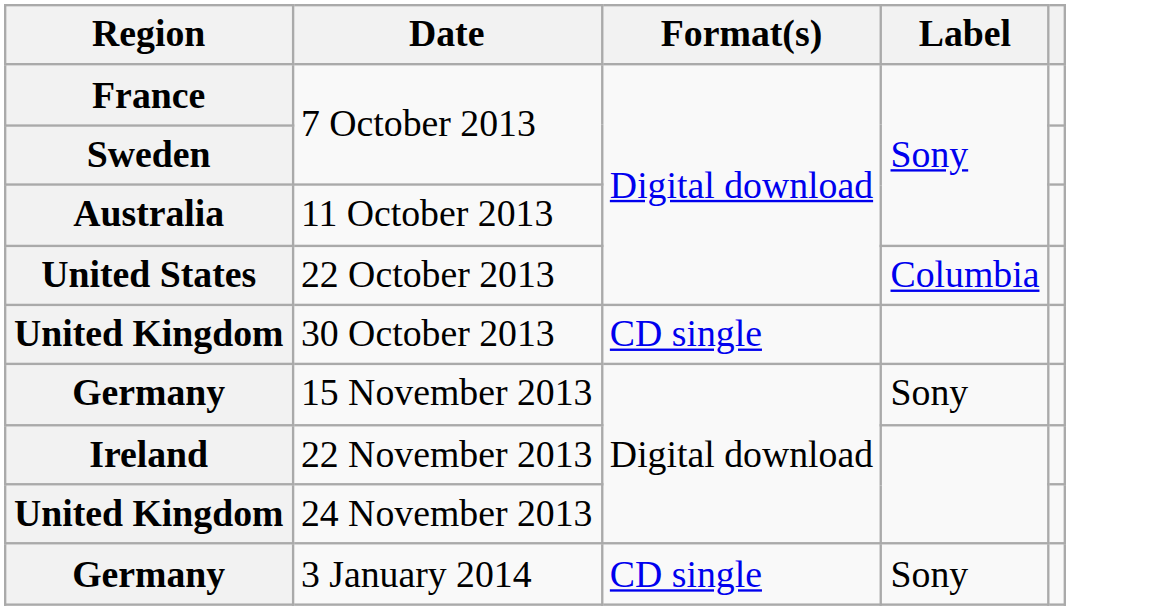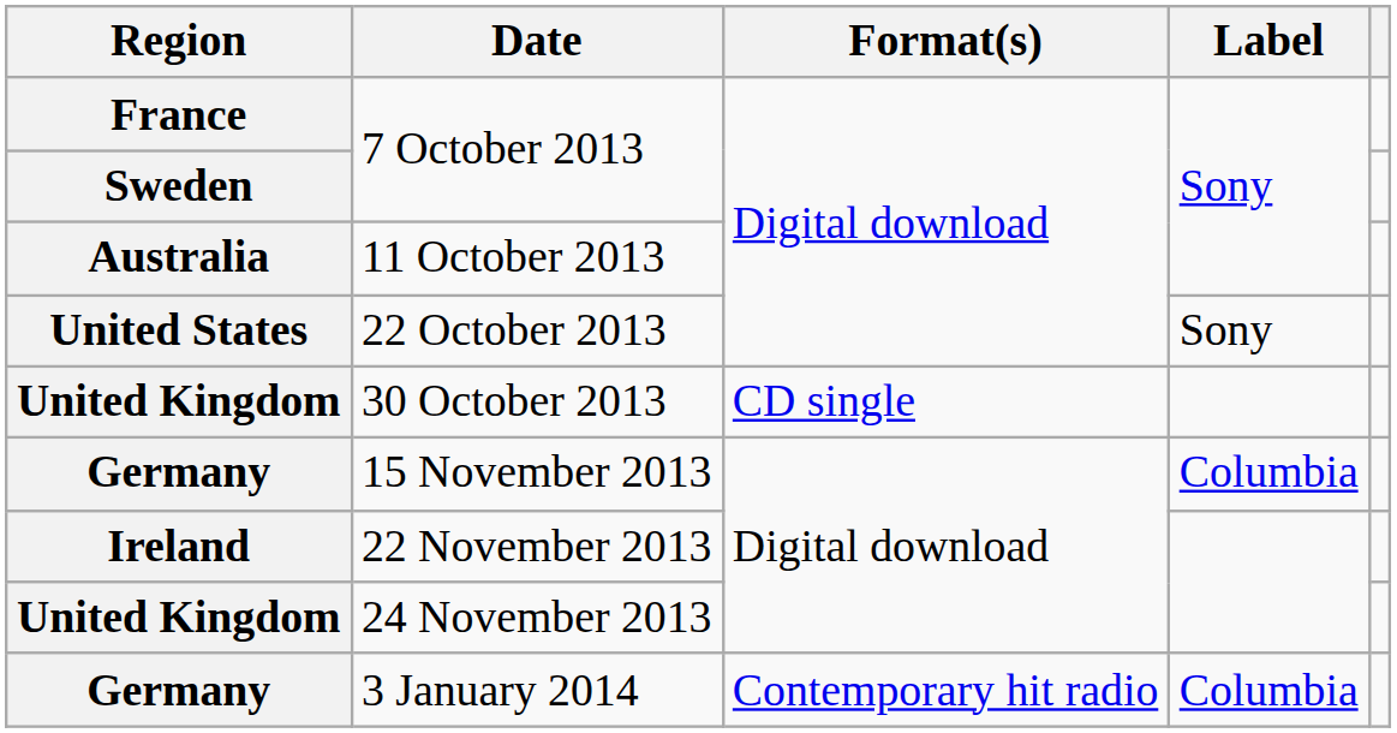22 October 2013 | Label: Columbia -> Sony
15 November 2013 | Label: Sony -> Columbia
3 January 2014 | Format(s): CD single -> Contemporary hit radio
3 January 2014 | Label: Sony -> Columbia
